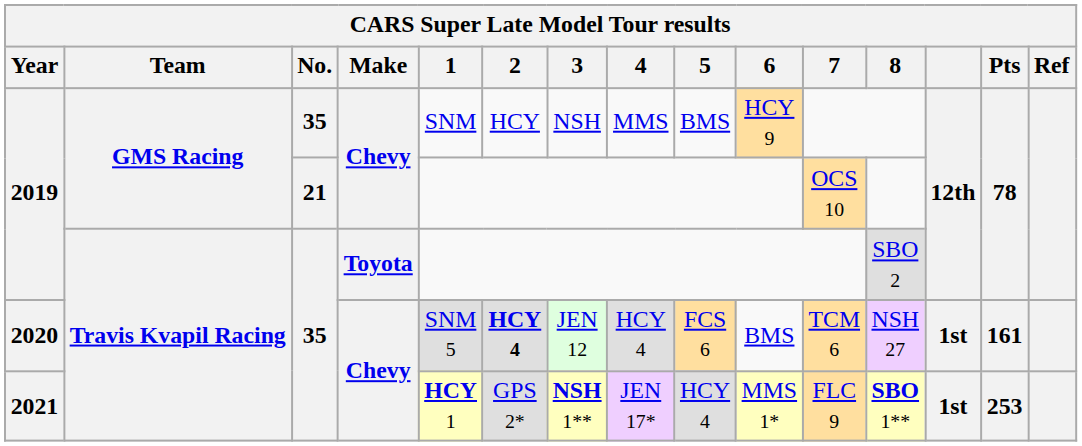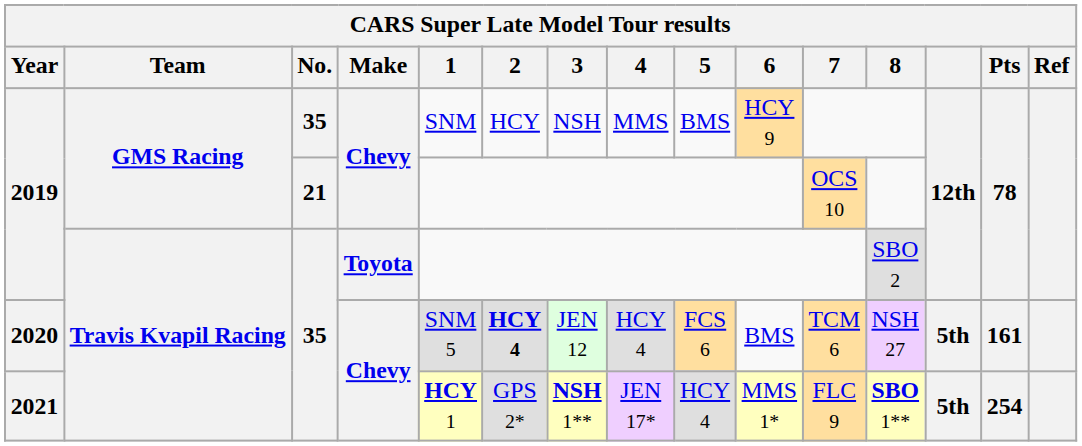2020 | column 13: 1st -> 5th
2021 | column 13: 1st -> 5th
2021 | Pts: 253 -> 254
